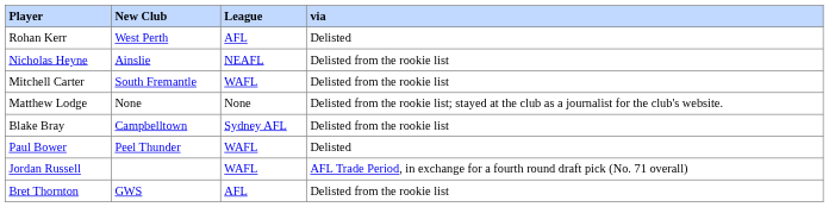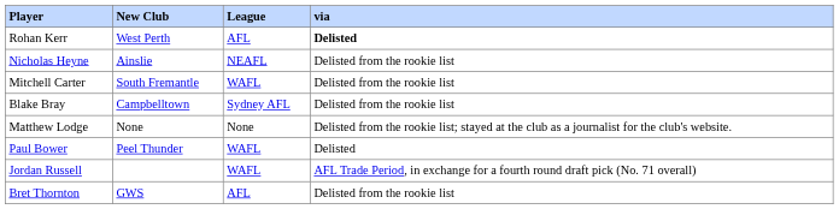Rohan Kerr | via: normal -> bold
rows swapped: Blake Bray <-> Matthew Lodge
